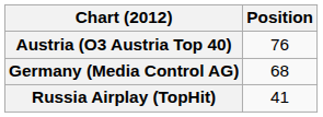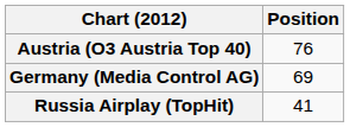Germany (Media Control AG) | Position: 68 -> 69
